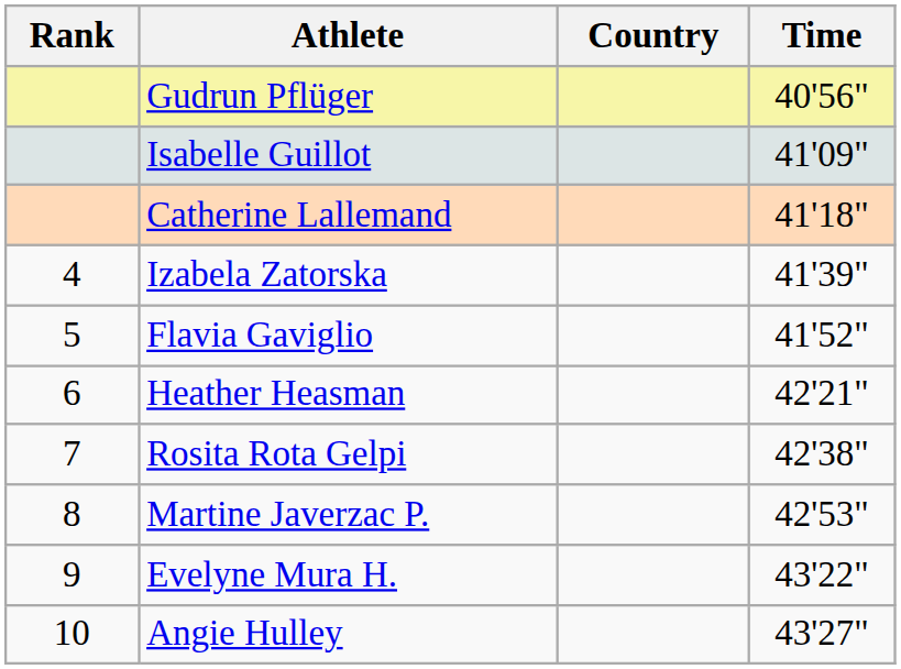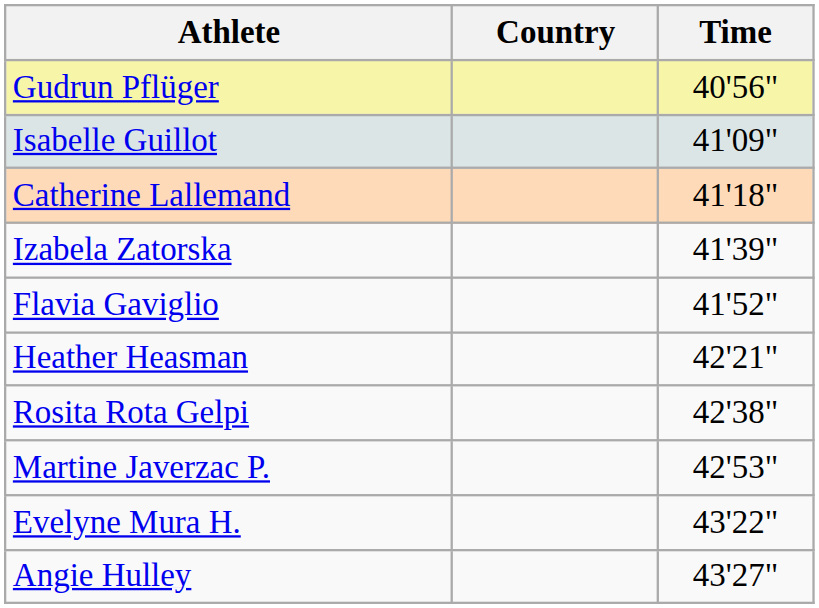- column: Rank | 4 | 5 | 6 | 7 | 8 | 9 | 10
